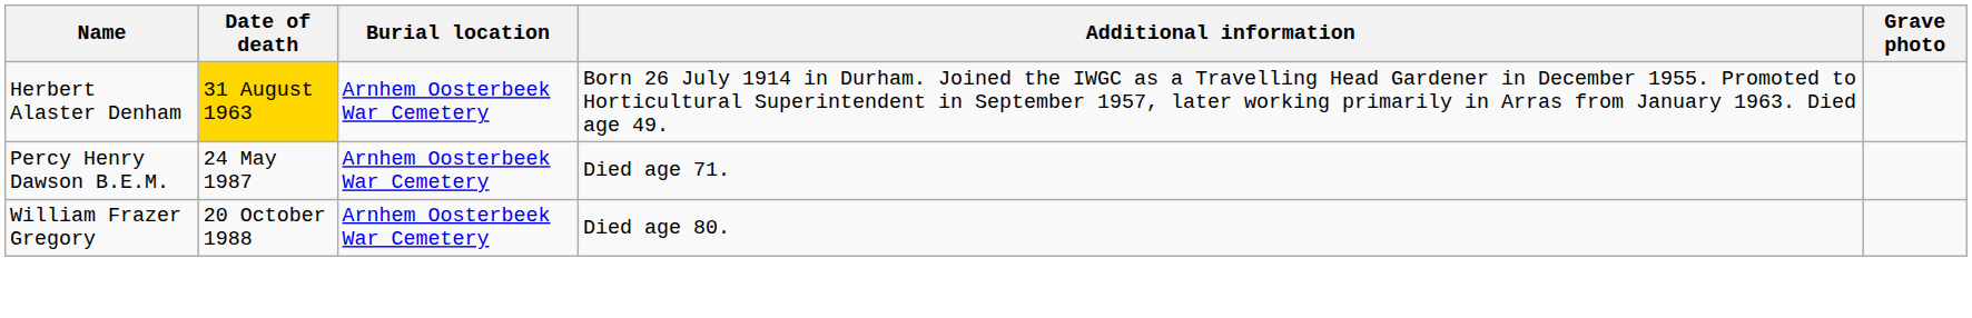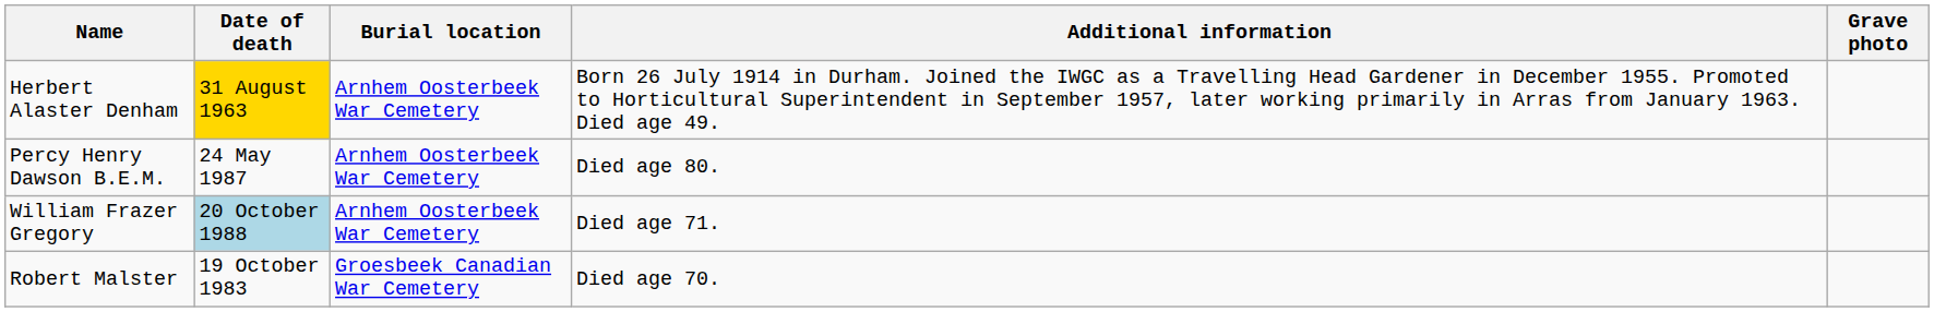Percy Henry Dawson B.E.M. | Additional information: Died age 71. -> Died age 80.
William Frazer Gregory | Date of death: no background -> lightblue background
William Frazer Gregory | Additional information: Died age 80. -> Died age 71.
+ row: Robert Malster | 19 October 1983 | Groesbeek Canadian War Cemetery | Died age 70.
